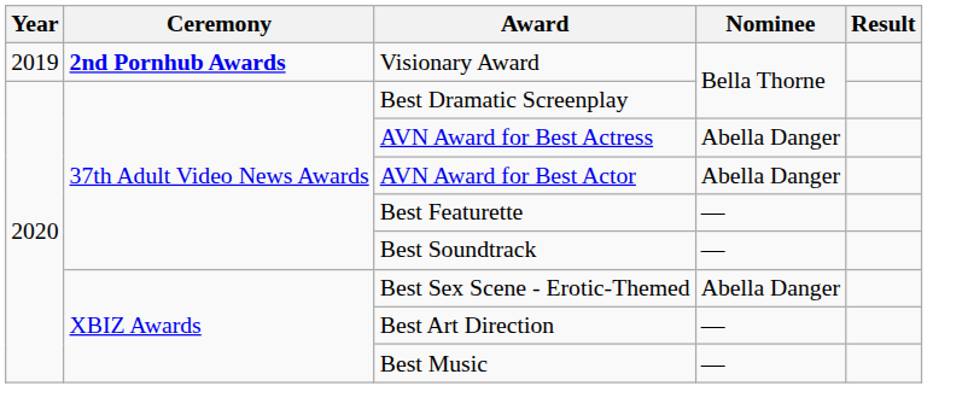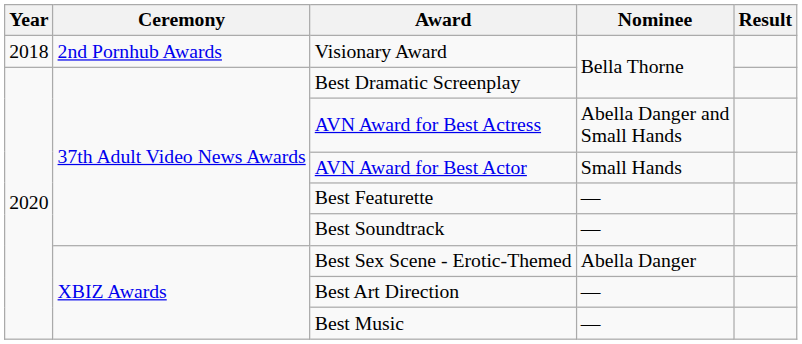Visionary Award | Year: 2019 -> 2018
Visionary Award | Ceremony: bold -> normal
AVN Award for Best Actress | Nominee: Abella Danger -> Abella Danger and Small Hands
AVN Award for Best Actor | Nominee: Abella Danger -> Small Hands
